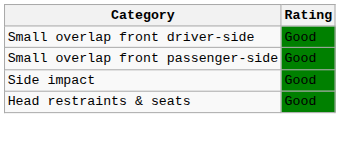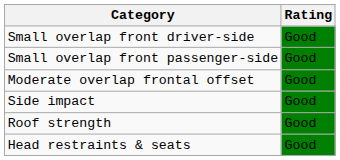+ row: Moderate overlap frontal offset | Good
+ row: Roof strength | Good
